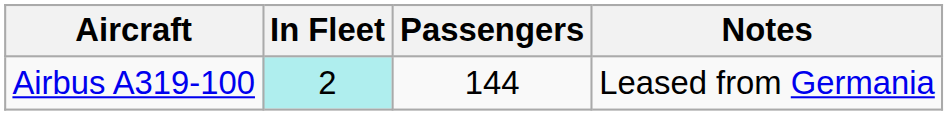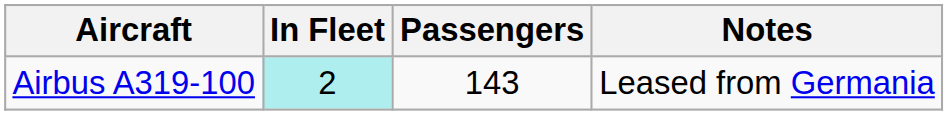Airbus A319-100 | Passengers: 144 -> 143
